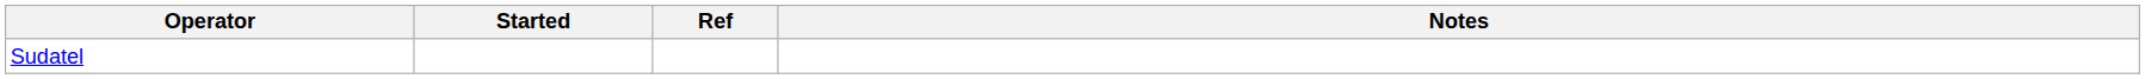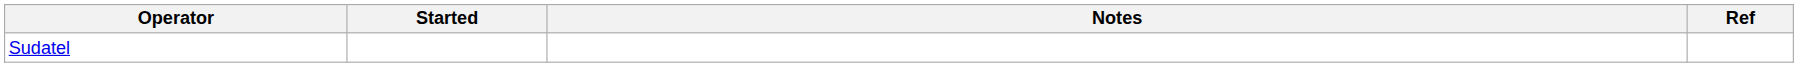columns swapped: Notes <-> Ref
